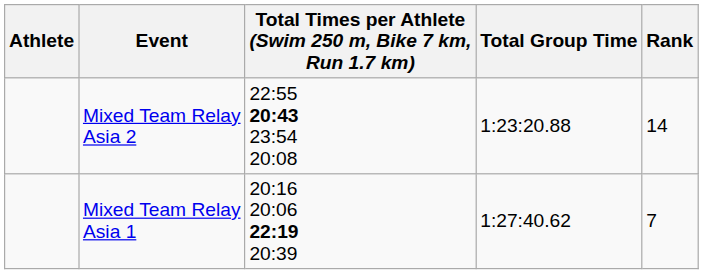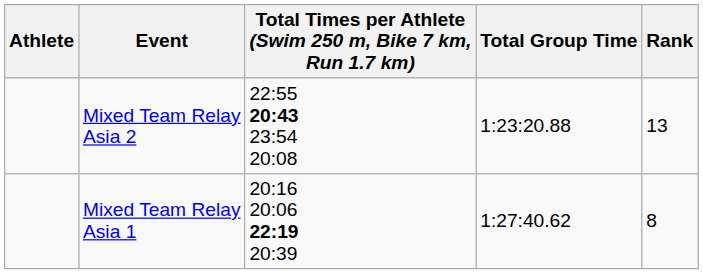Mixed Team Relay Asia 2 | Rank: 14 -> 13
Mixed Team Relay Asia 1 | Rank: 7 -> 8
